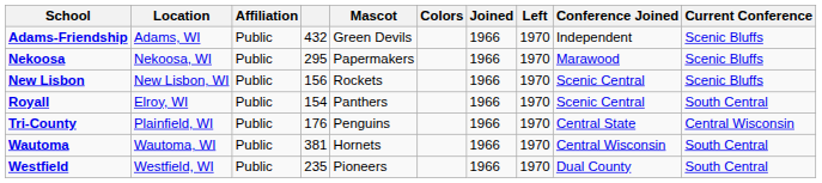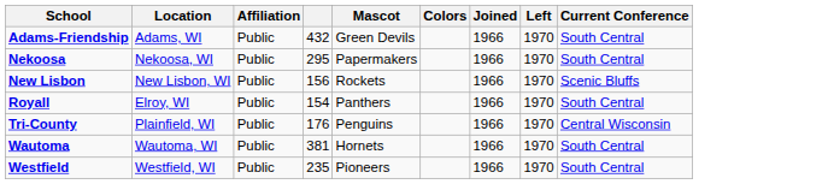- column: Conference Joined | Independent | Marawood | Scenic Central | Scenic Central | Central State | Central Wisconsin | Dual County
Adams-Friendship | Current Conference: Scenic Bluffs -> South Central
Nekoosa | Current Conference: Scenic Bluffs -> South Central
